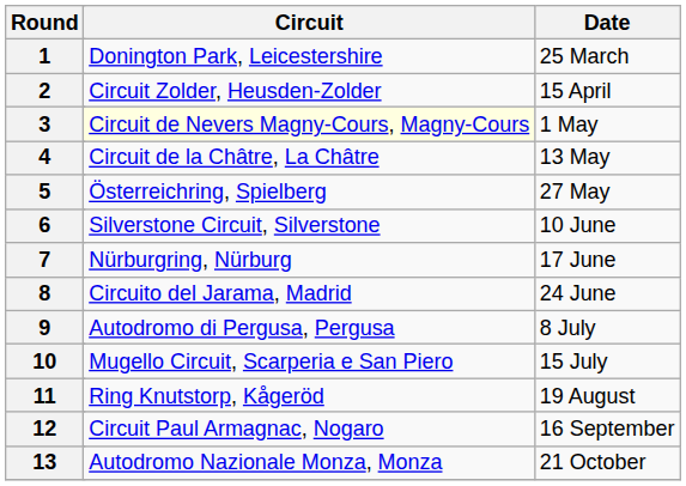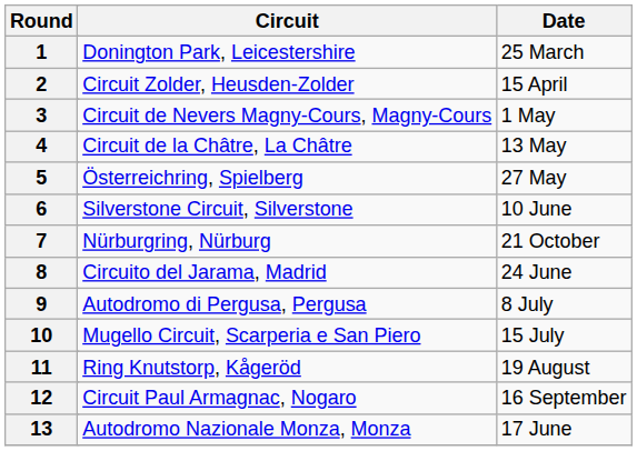3 | Circuit: lightyellow background -> no background
7 | Date: 17 June -> 21 October
13 | Date: 21 October -> 17 June
